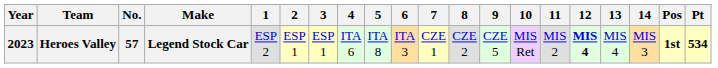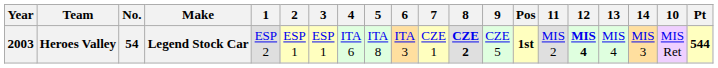columns swapped: 10 <-> Pos
Heroes Valley | Year: 2023 -> 2003
Heroes Valley | No.: 57 -> 54
Heroes Valley | 8: normal -> bold
Heroes Valley | Pt: 534 -> 544
